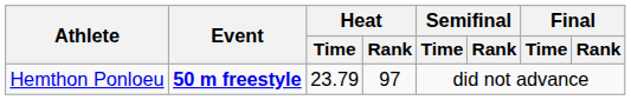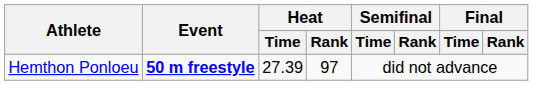Hemthon Ponloeu | Heat / Time: 23.79 -> 27.39
